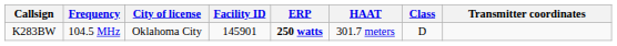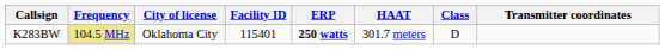K283BW | Frequency: no background -> khaki background
K283BW | Facility ID: 145901 -> 115401
